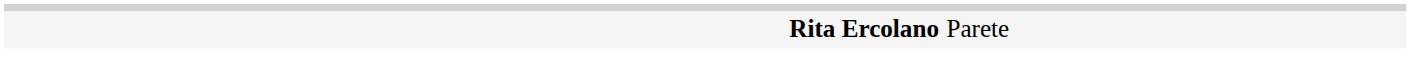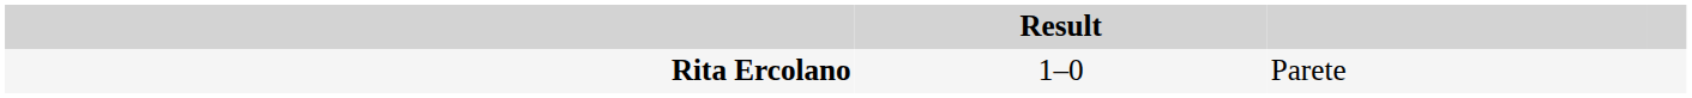+ column: Result | 1–0
